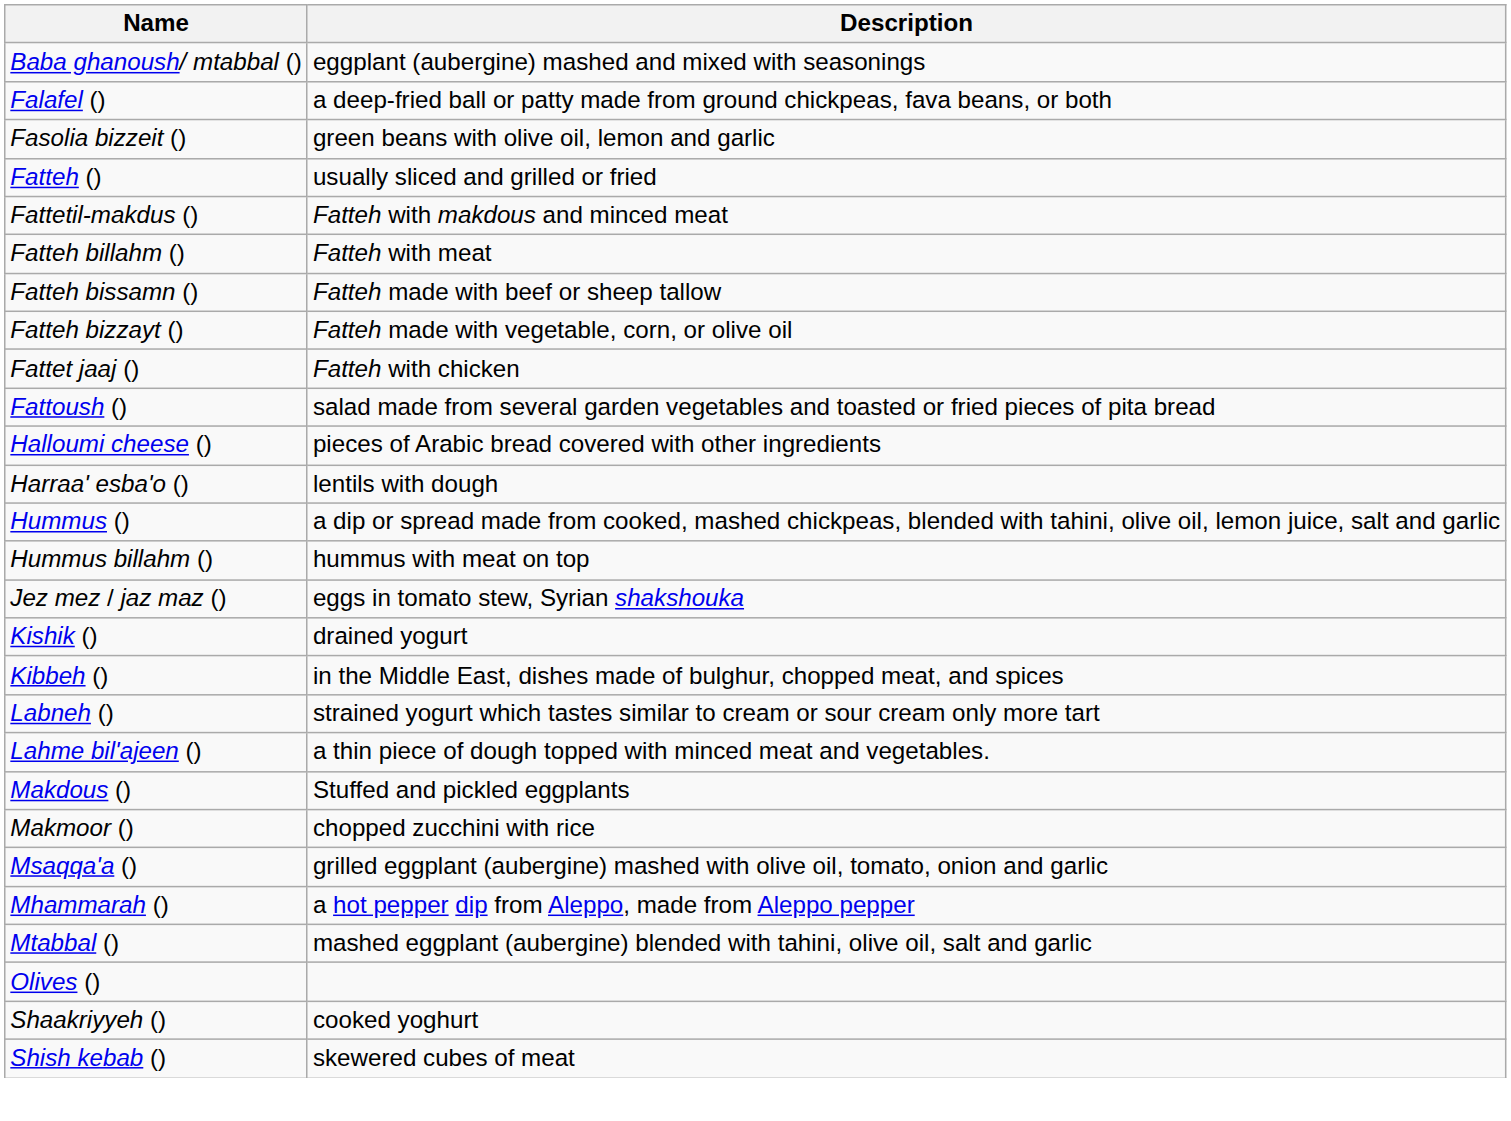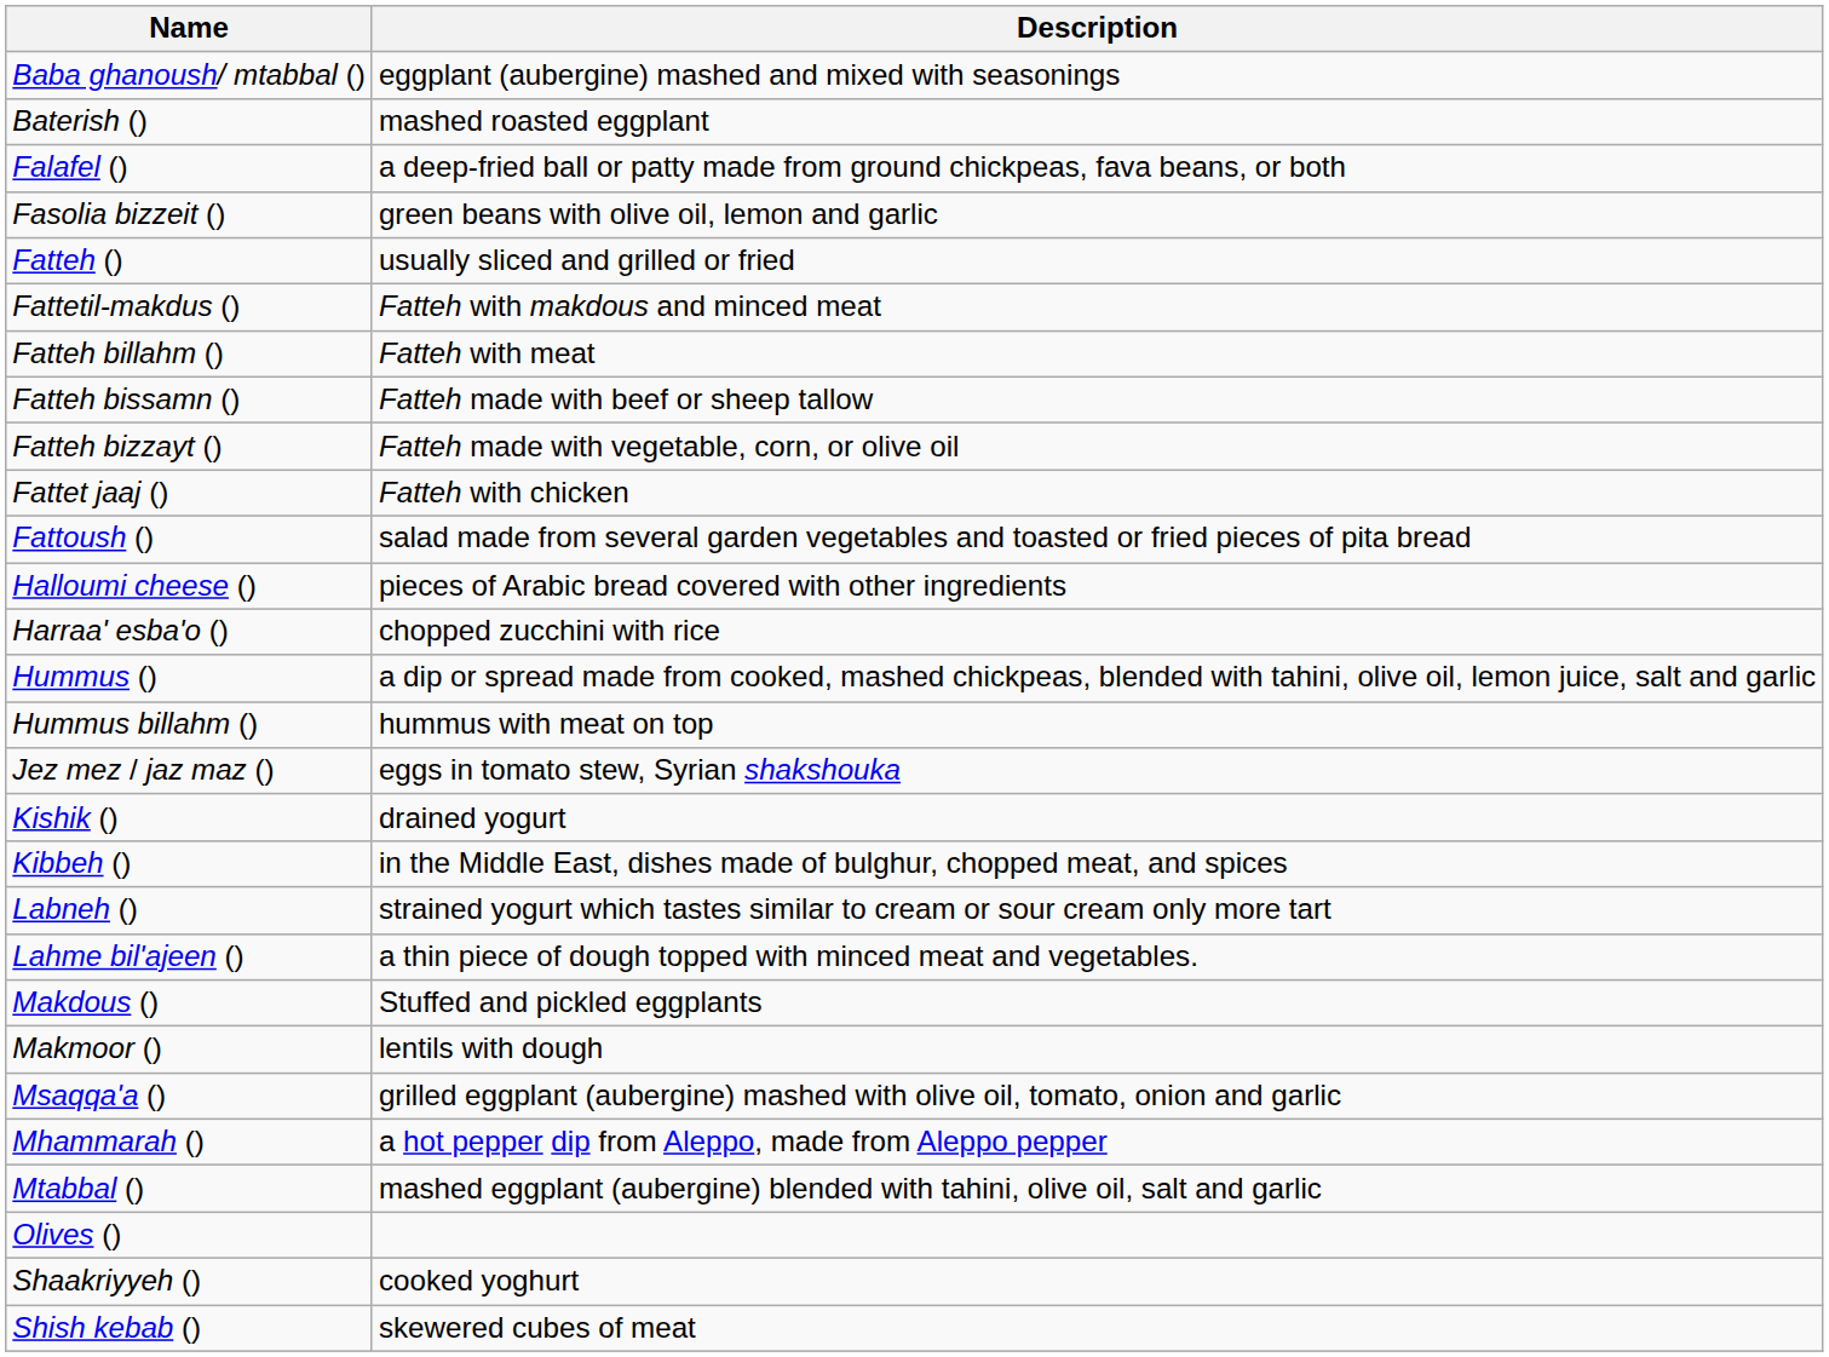+ row: Baterish () | mashed roasted eggplant
Harraa' esba'o () | Description: lentils with dough -> chopped zucchini with rice
Makmoor () | Description: chopped zucchini with rice -> lentils with dough
